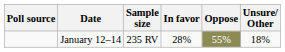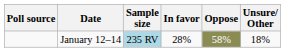January 12–14 | Sample size: no background -> lightblue background
January 12–14 | Oppose: 55% -> 58%
